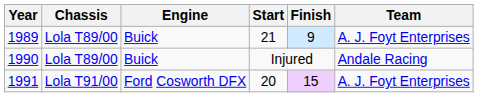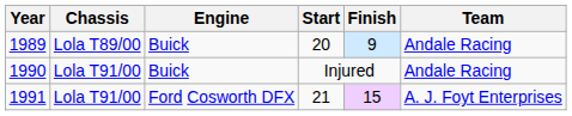1989 | Start: 21 -> 20
1989 | Team: A. J. Foyt Enterprises -> Andale Racing
1990 | Chassis: Lola T89/00 -> Lola T91/00
1991 | Start: 20 -> 21
